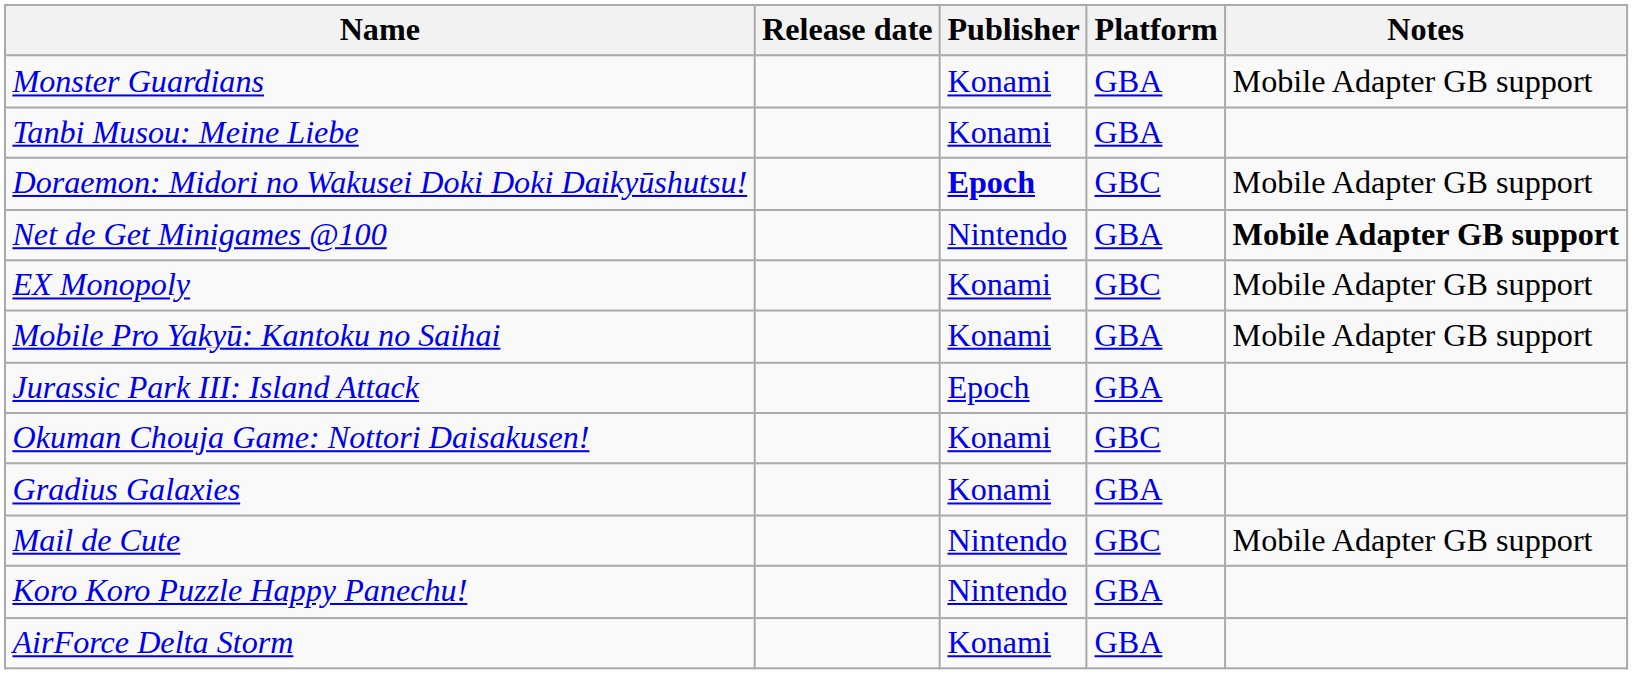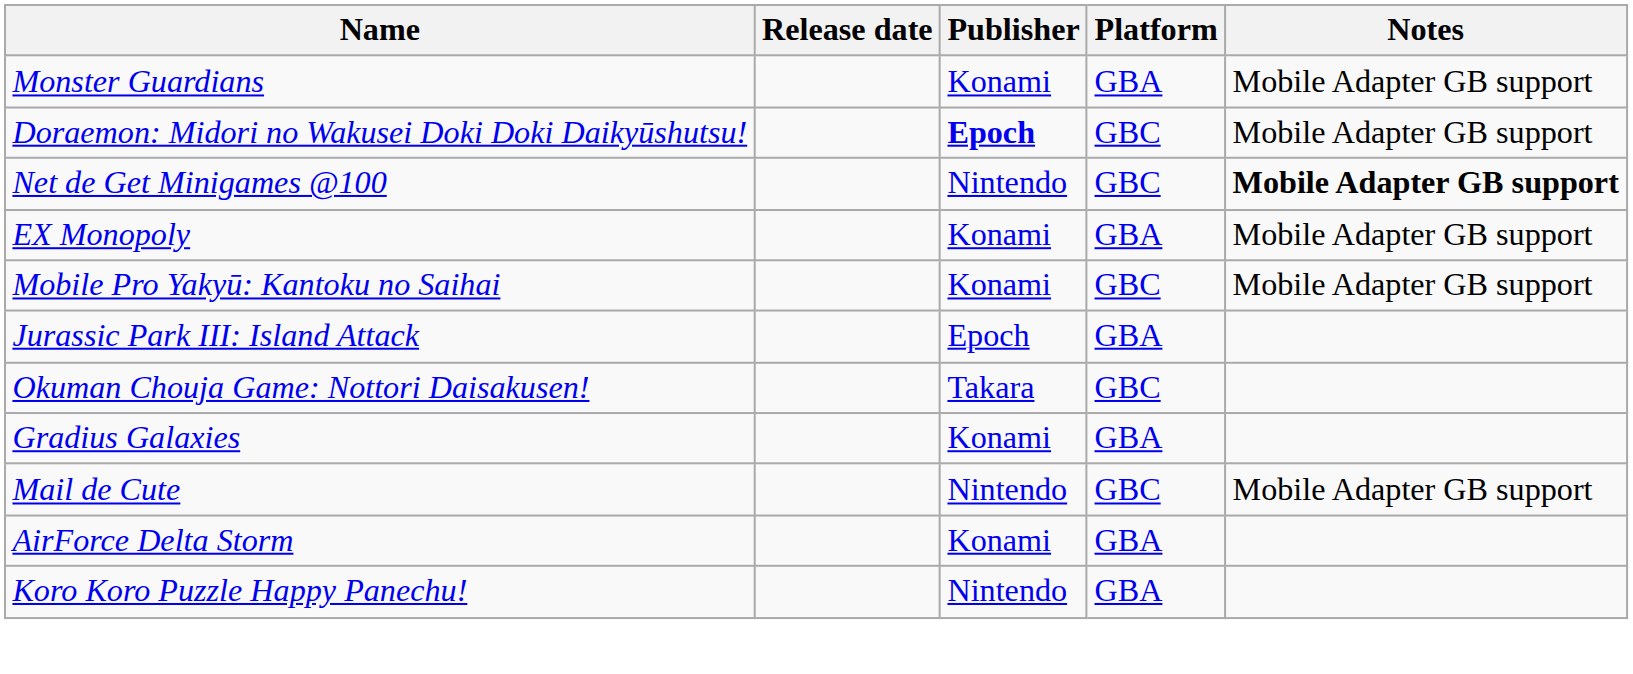- row: Tanbi Musou: Meine Liebe | Konami | GBA
Net de Get Minigames @100 | Platform: GBA -> GBC
EX Monopoly | Platform: GBC -> GBA
Mobile Pro Yakyū: Kantoku no Saihai | Platform: GBA -> GBC
Okuman Chouja Game: Nottori Daisakusen! | Publisher: Konami -> Takara
rows swapped: Koro Koro Puzzle Happy Panechu! <-> AirForce Delta Storm
